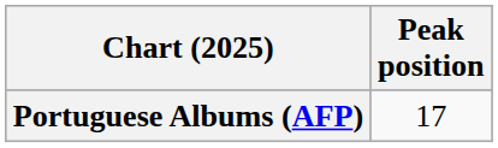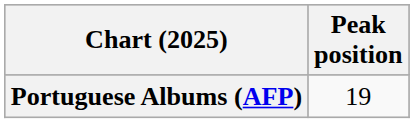Portuguese Albums (AFP) | Peak position: 17 -> 19
